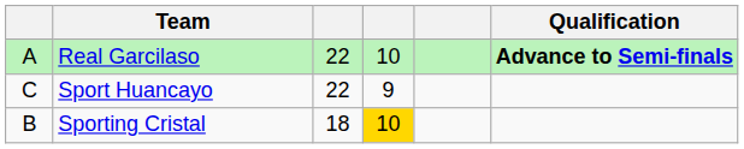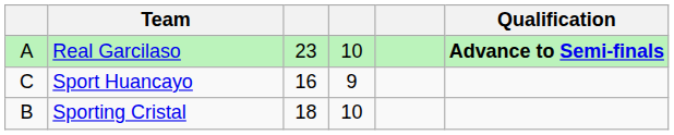Real Garcilaso | column 3: 22 -> 23
Sport Huancayo | column 3: 22 -> 16
Sporting Cristal | column 4: gold background -> no background
